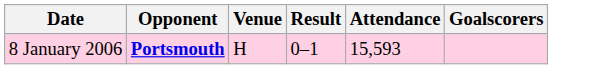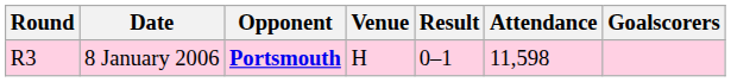+ column: Round | R3
8 January 2006 | Attendance: 15,593 -> 11,598
